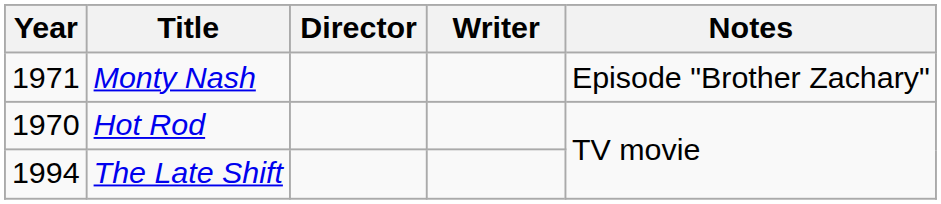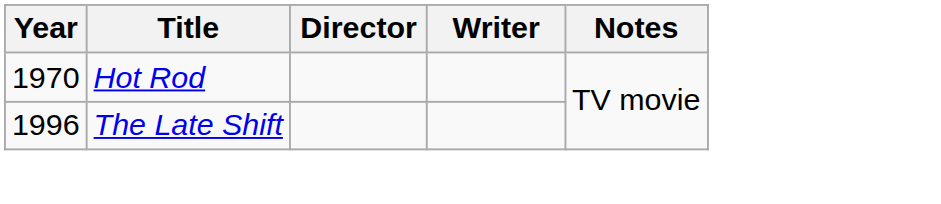- row: 1971 | Monty Nash | Episode "Brother Zachary"
The Late Shift | Year: 1994 -> 1996
